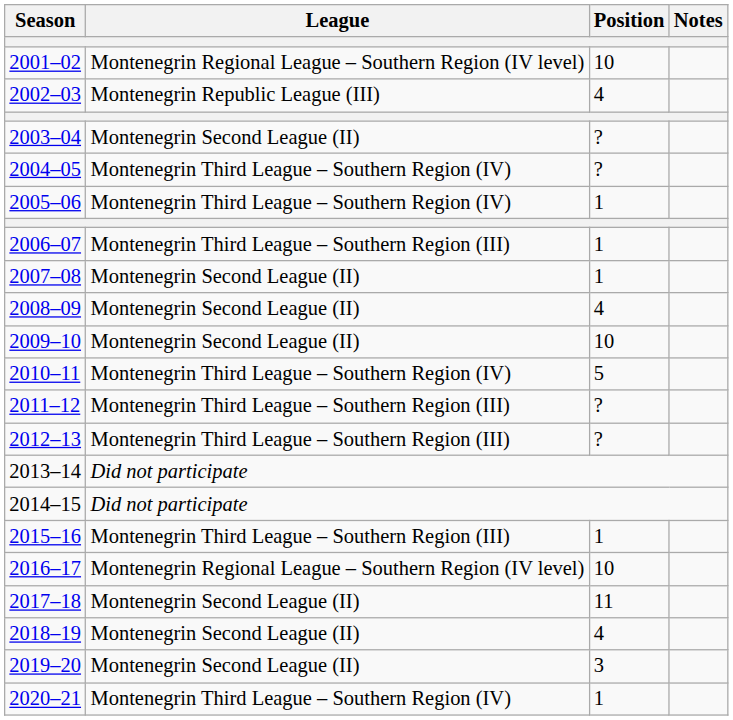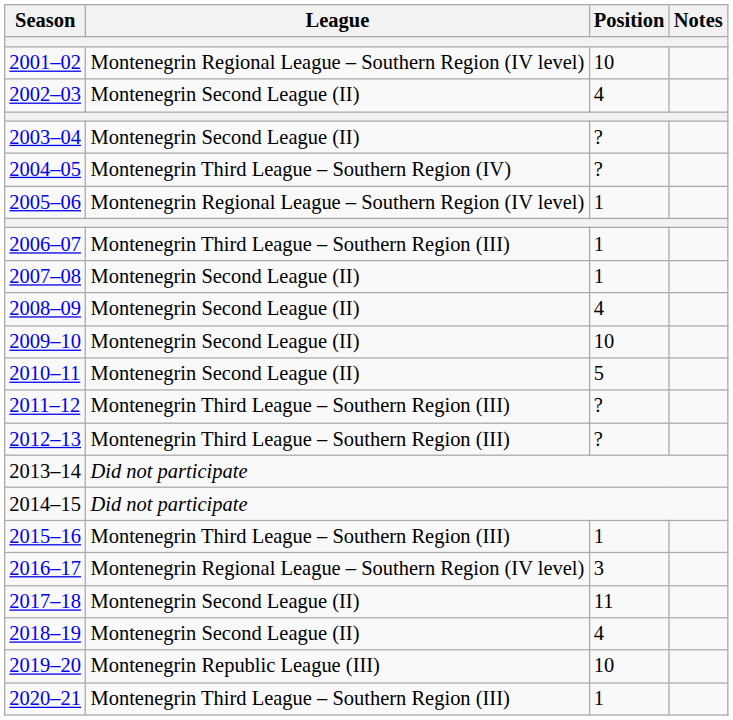2002–03 | League: Montenegrin Republic League (III) -> Montenegrin Second League (II)
2005–06 | League: Montenegrin Third League – Southern Region (IV) -> Montenegrin Regional League – Southern Region (IV level)
2010–11 | League: Montenegrin Third League – Southern Region (IV) -> Montenegrin Second League (II)
2016–17 | Position: 10 -> 3
2019–20 | League: Montenegrin Second League (II) -> Montenegrin Republic League (III)
2019–20 | Position: 3 -> 10
2020–21 | League: Montenegrin Third League – Southern Region (IV) -> Montenegrin Third League – Southern Region (III)
